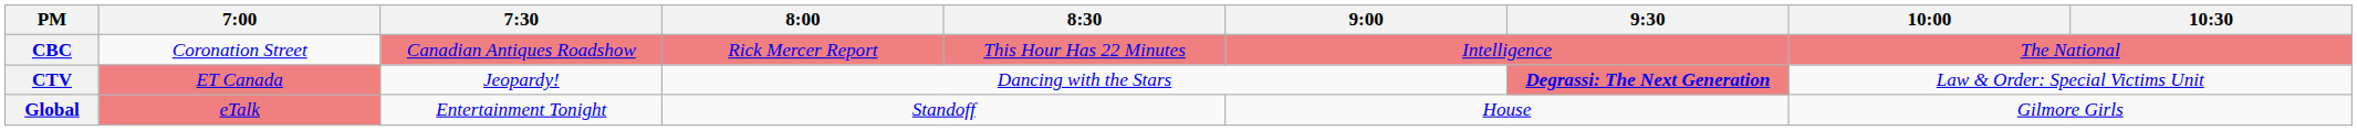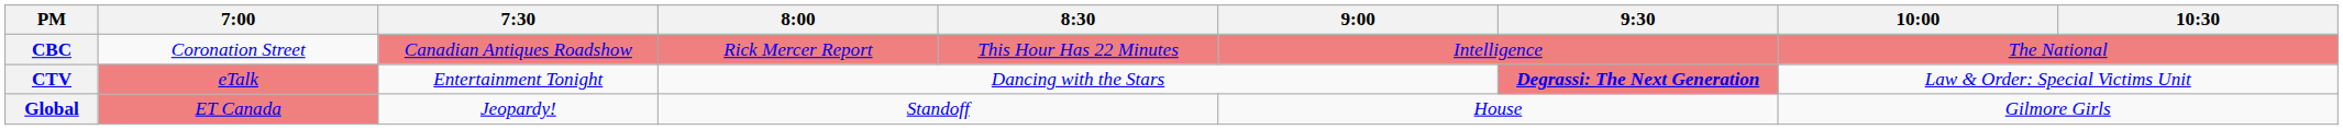CTV | 7:00: ET Canada -> eTalk
CTV | 7:30: Jeopardy! -> Entertainment Tonight
Global | 7:00: eTalk -> ET Canada
Global | 7:30: Entertainment Tonight -> Jeopardy!
